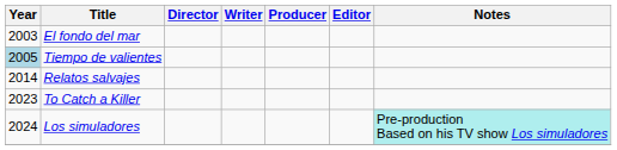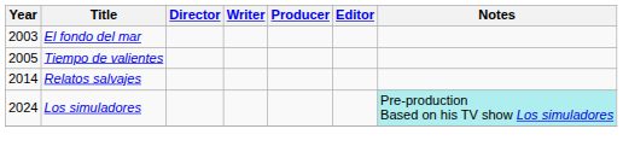Tiempo de valientes | Year: lightblue background -> no background
- row: 2023 | To Catch a Killer
